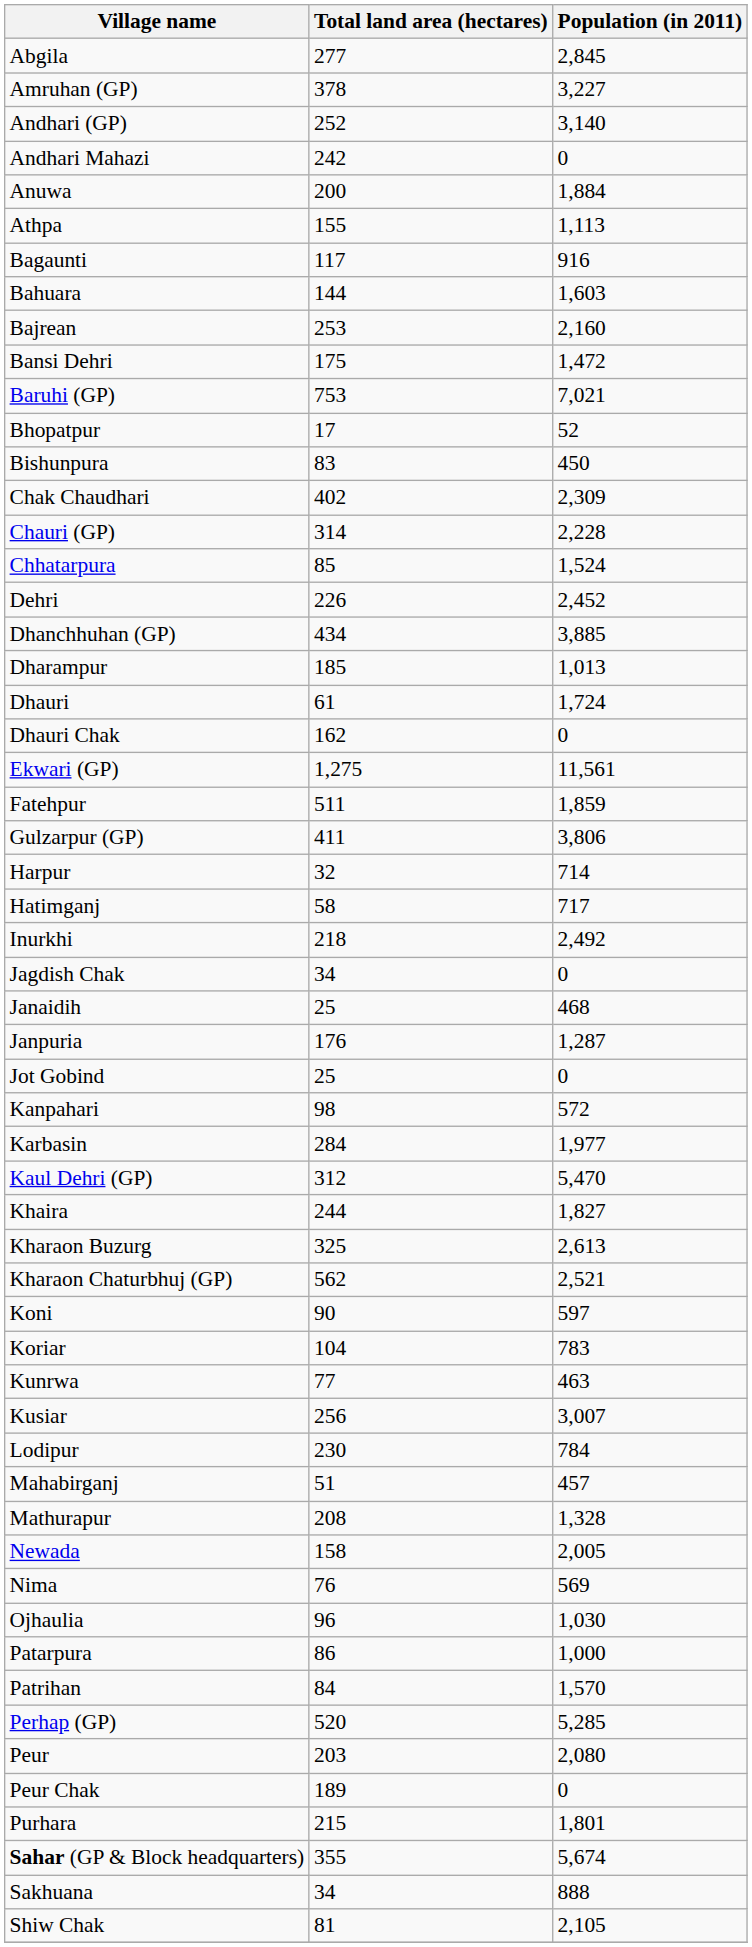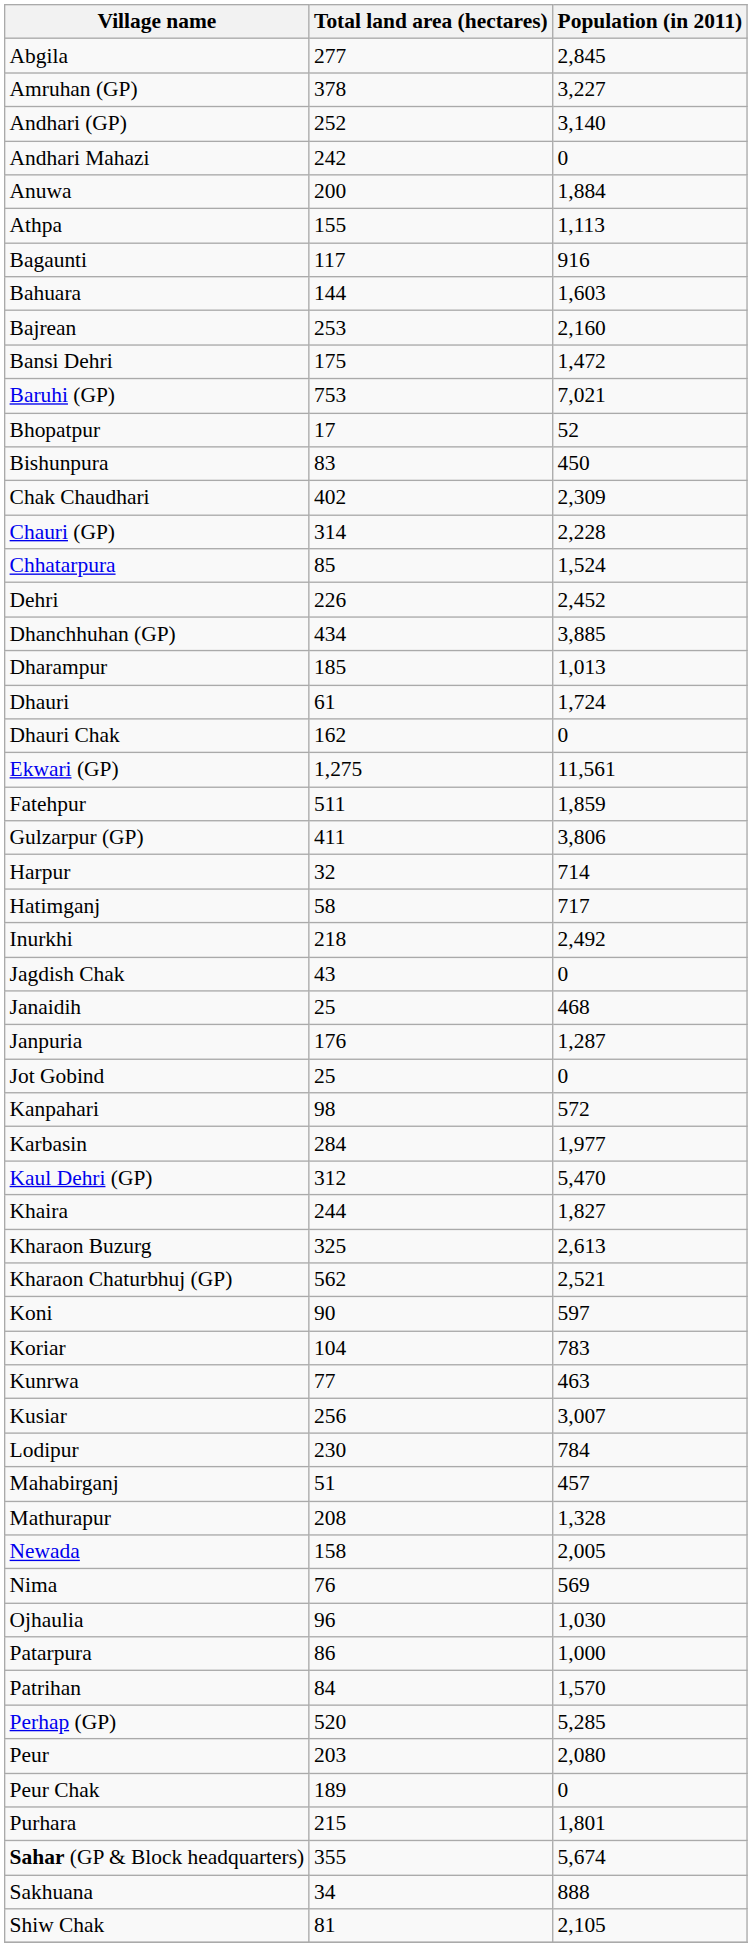Jagdish Chak | Total land area (hectares): 34 -> 43
